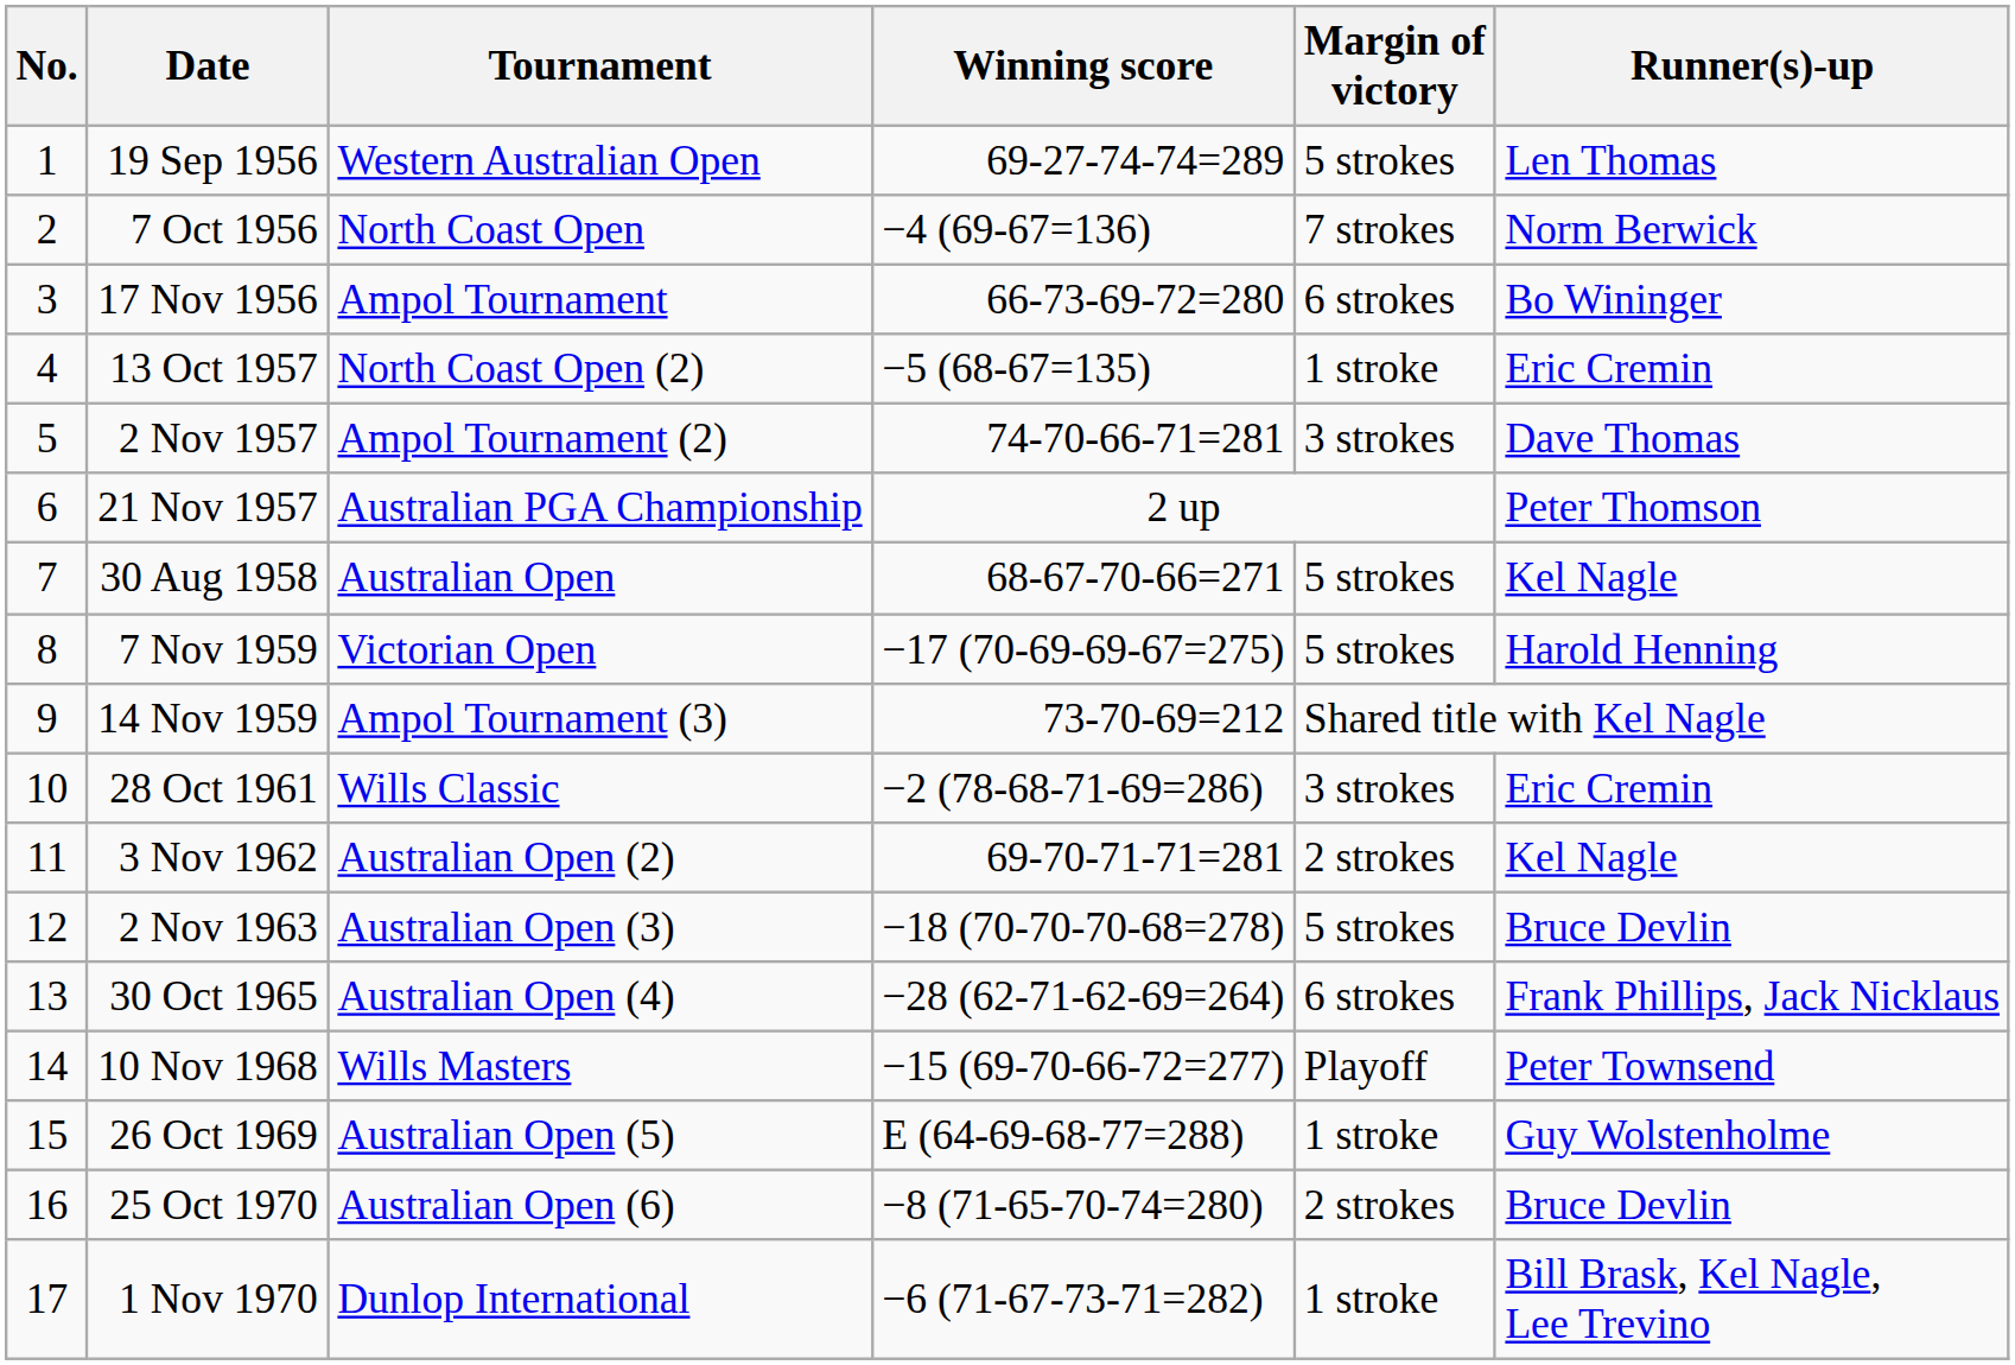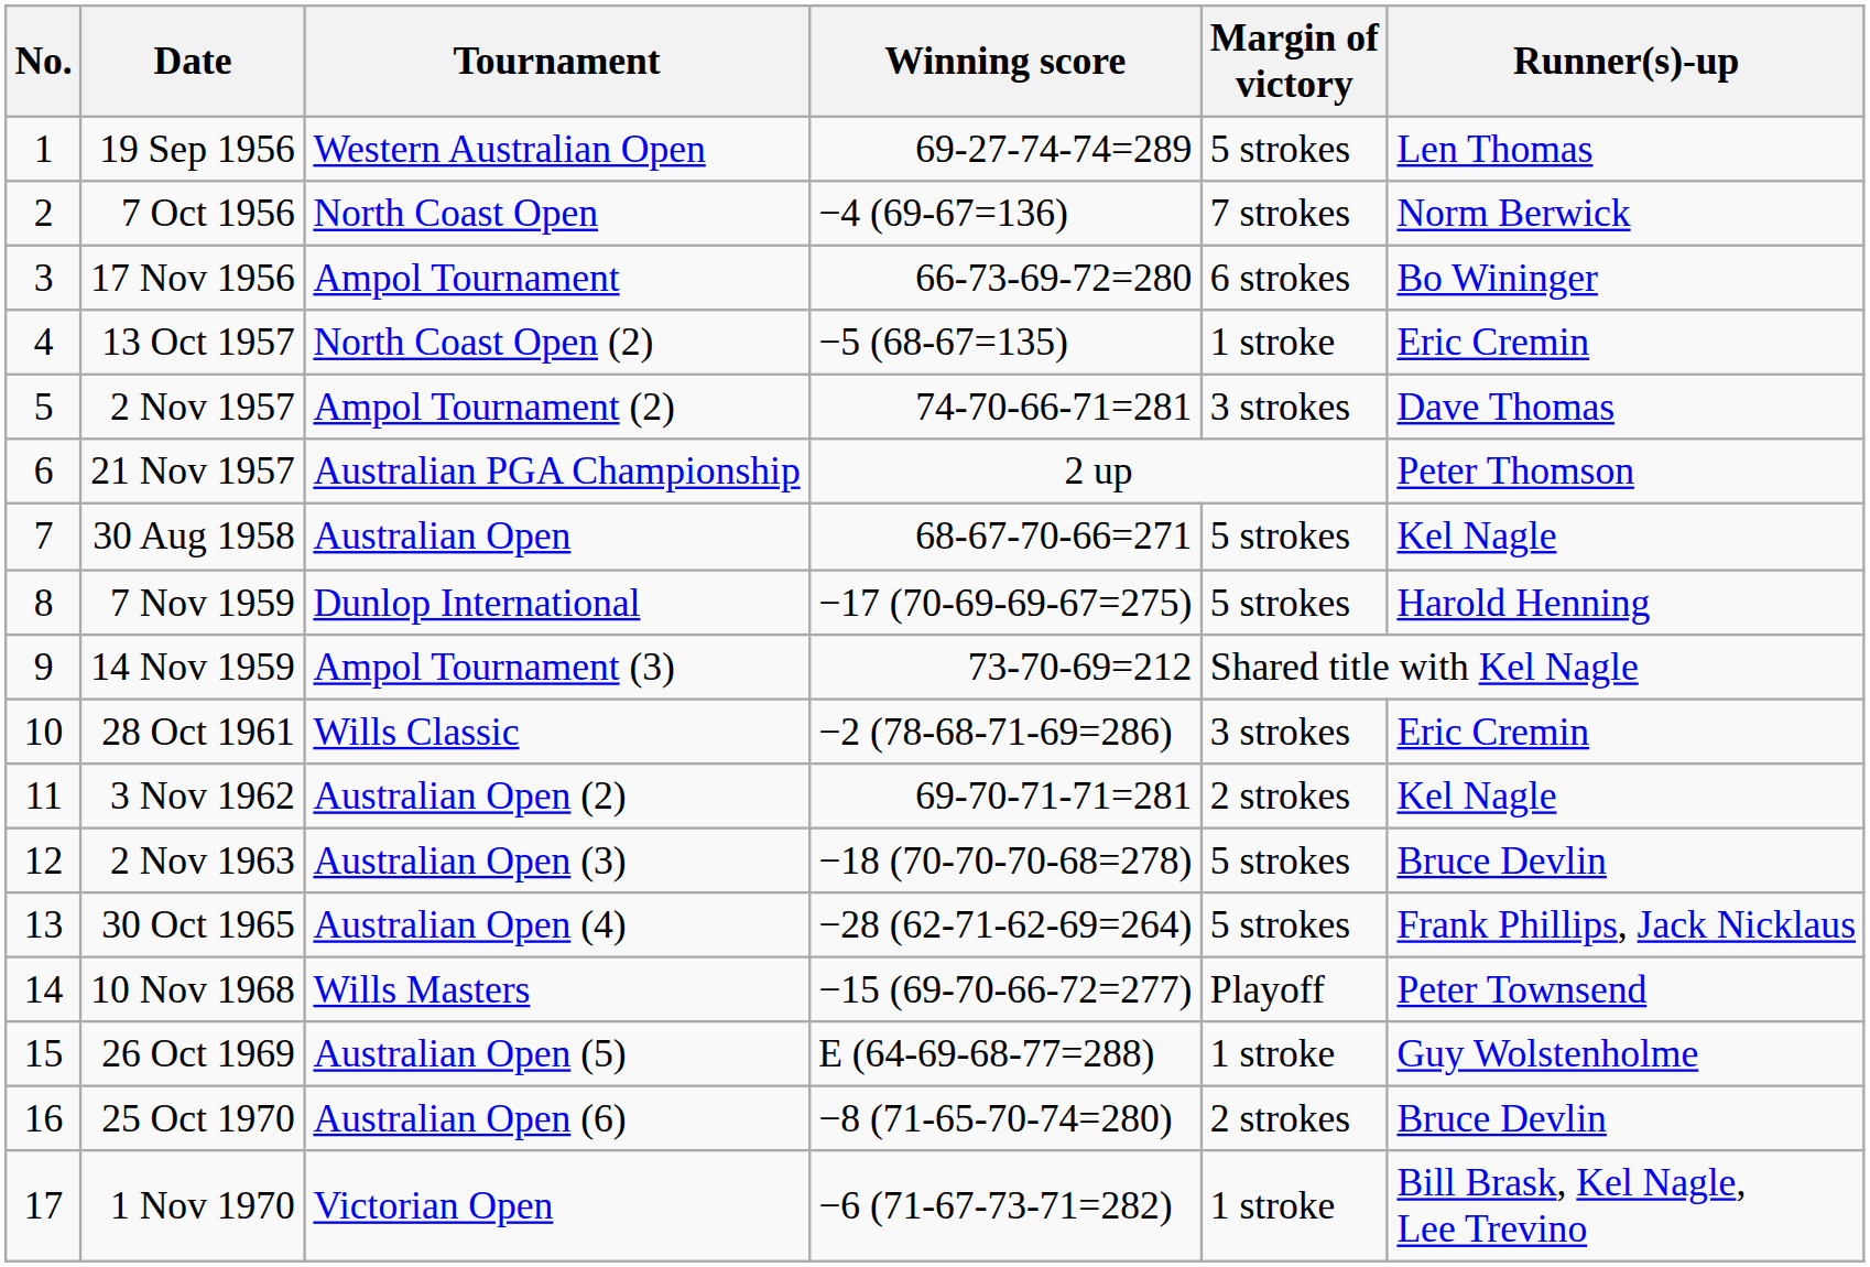7 Nov 1959 | Tournament: Victorian Open -> Dunlop International
30 Oct 1965 | Margin of victory: 6 strokes -> 5 strokes
1 Nov 1970 | Tournament: Dunlop International -> Victorian Open
